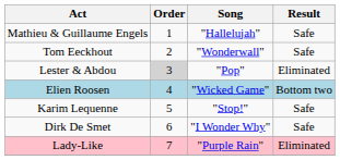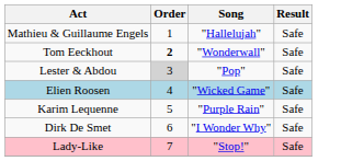Tom Eeckhout | Order: normal -> bold
Lester & Abdou | Result: Eliminated -> Safe
Elien Roosen | Result: Bottom two -> Safe
Karim Lequenne | Song: "Stop!" -> "Purple Rain"
Lady-Like | Song: "Purple Rain" -> "Stop!"
Lady-Like | Result: Eliminated -> Safe
